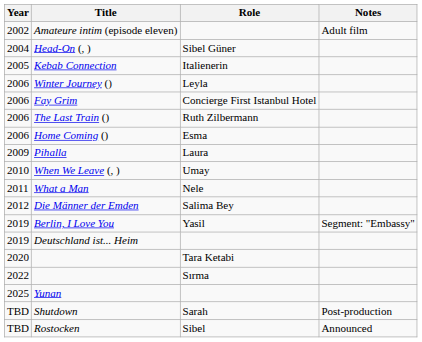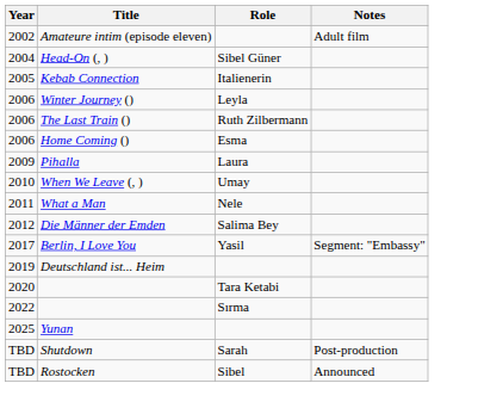- row: 2006 | Fay Grim | Concierge First Istanbul Hotel
Berlin, I Love You | Year: 2019 -> 2017
